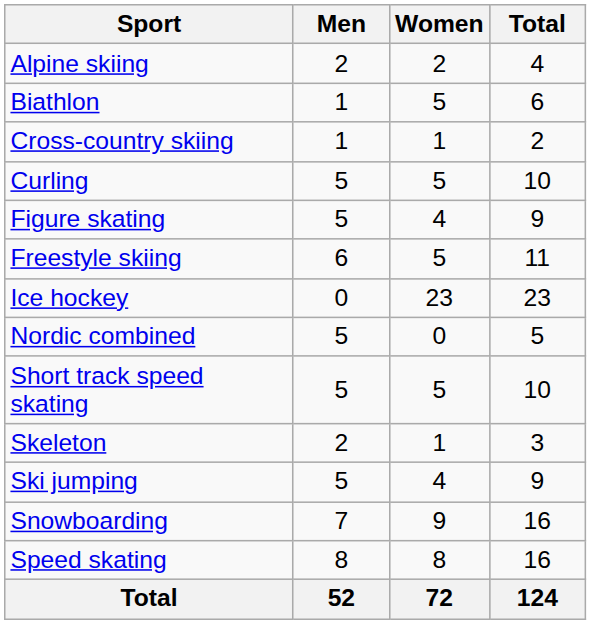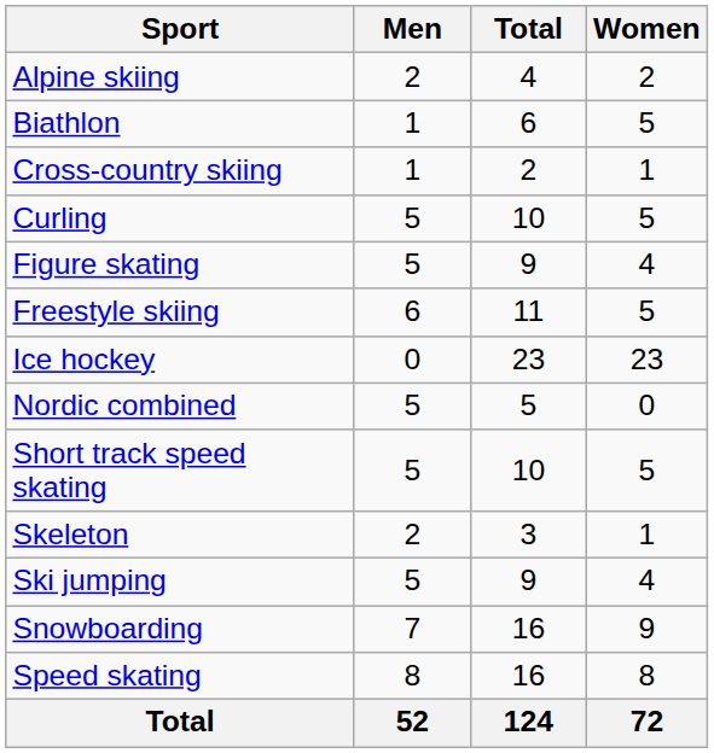columns swapped: Women <-> Total
